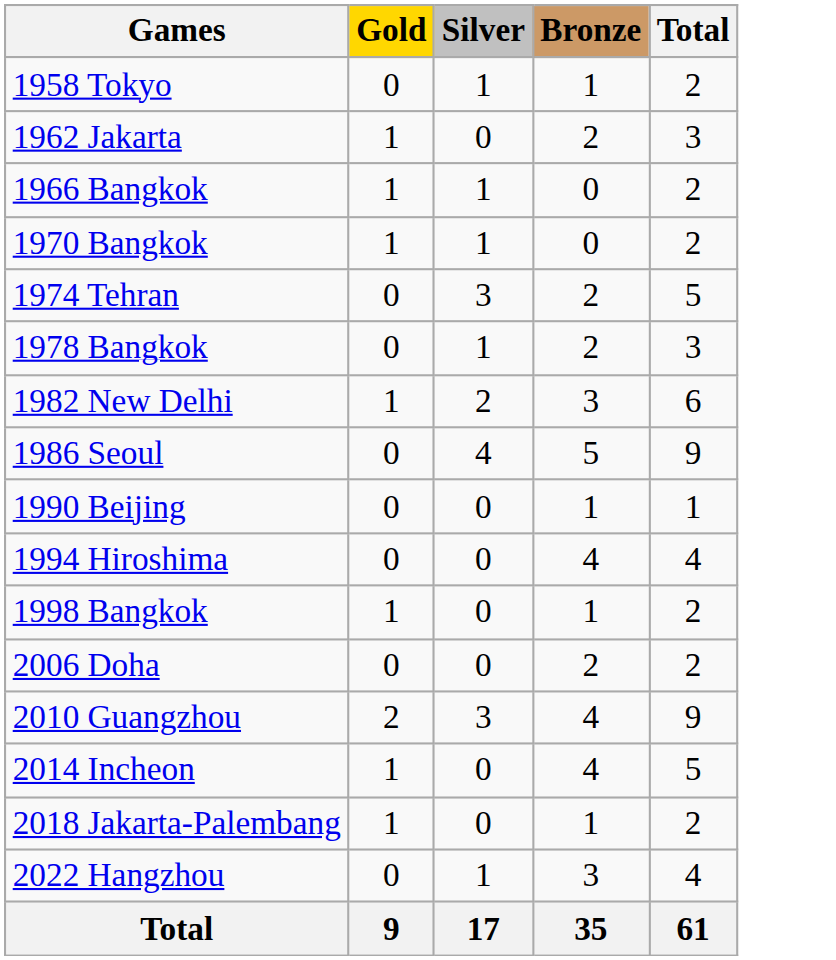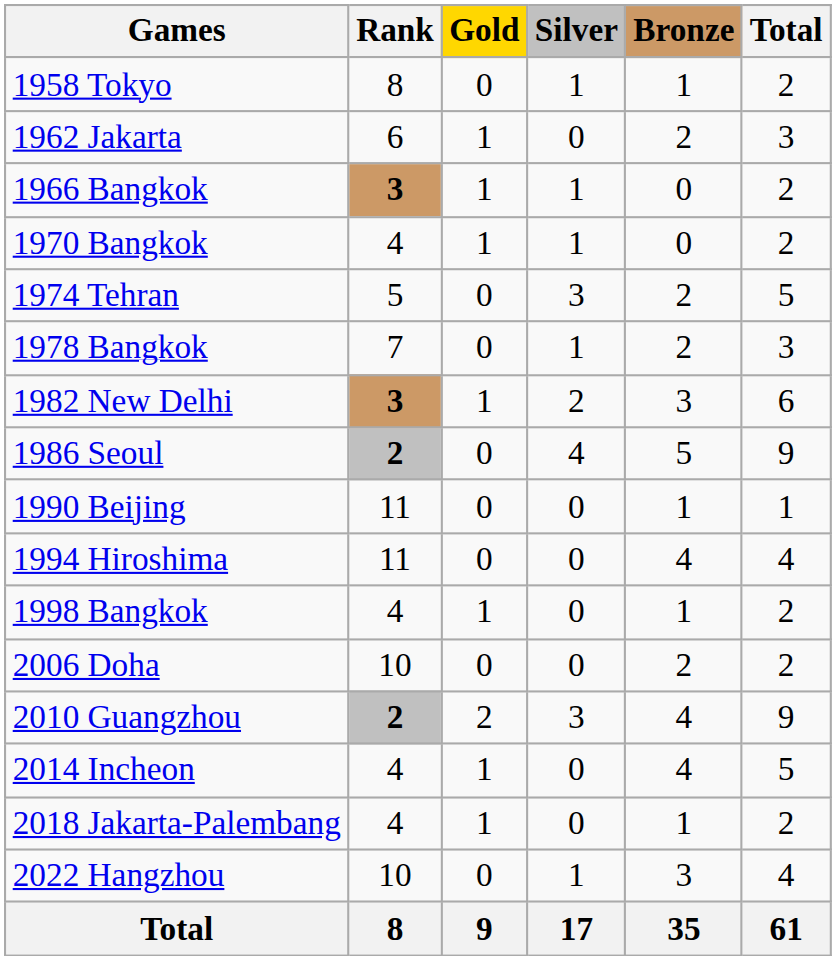+ column: Rank | 8 | 6 | 3 | 4 | 5 | 7 | 3 | 2 | 11 | 11 | 4 | 10 | 2 | 4 | 4 | 10 | 8
